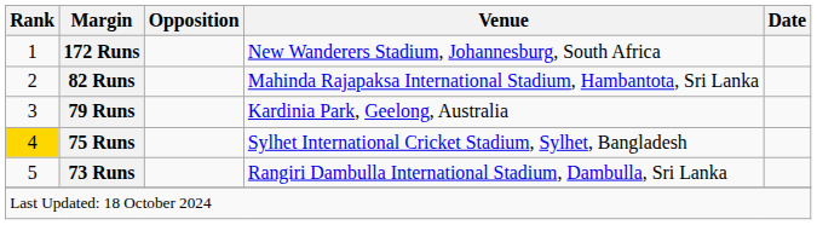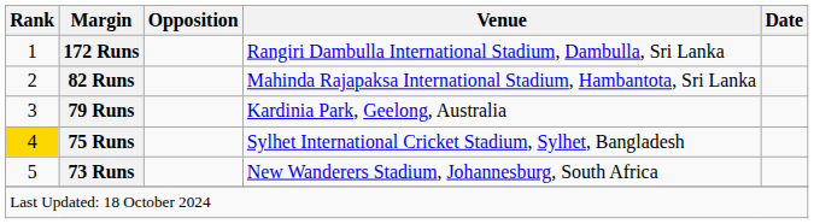172 Runs | Venue: New Wanderers Stadium, Johannesburg, South Africa -> Rangiri Dambulla International Stadium, Dambulla, Sri Lanka
73 Runs | Venue: Rangiri Dambulla International Stadium, Dambulla, Sri Lanka -> New Wanderers Stadium, Johannesburg, South Africa
